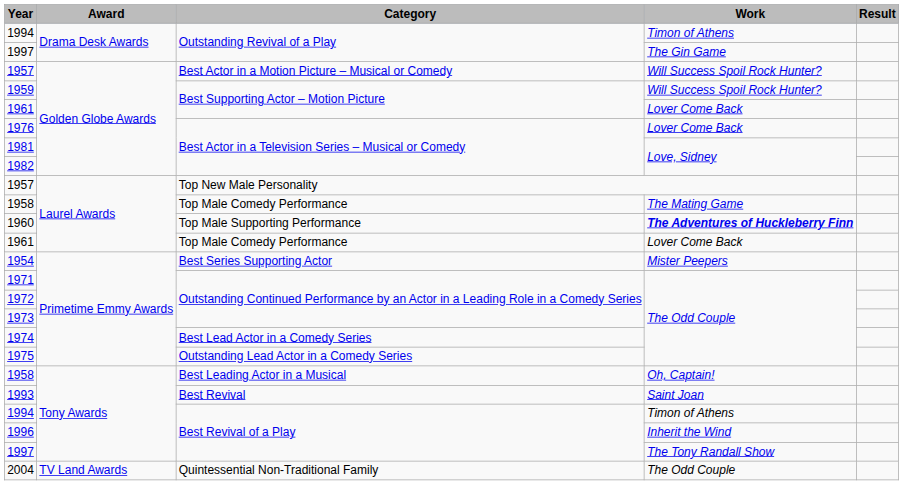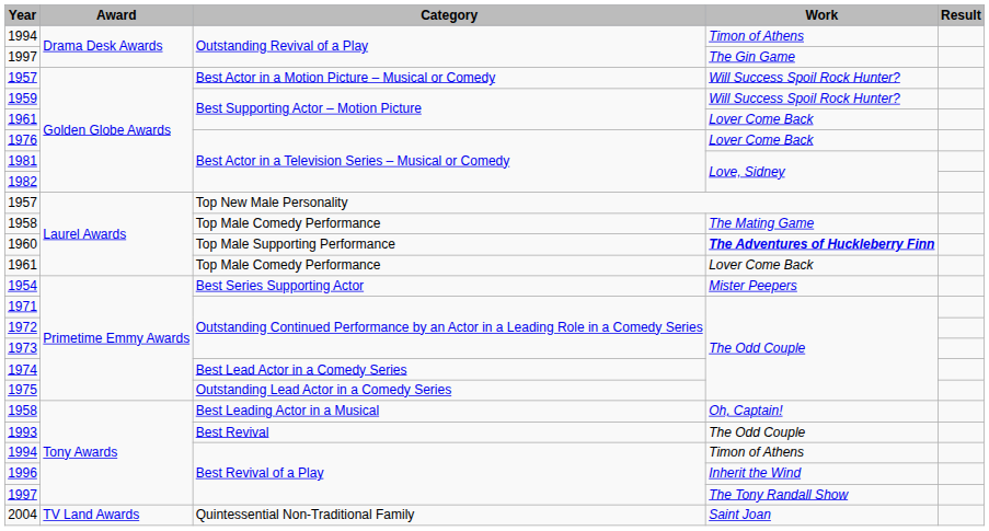1993 | Work: Saint Joan -> The Odd Couple
2004 | Work: The Odd Couple -> Saint Joan
